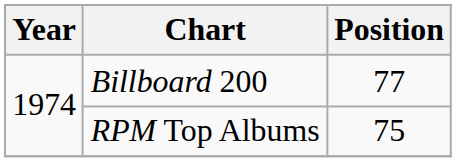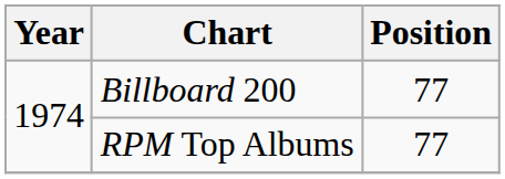RPM Top Albums | Position: 75 -> 77
